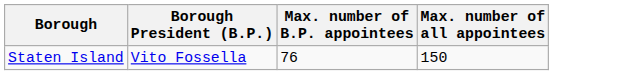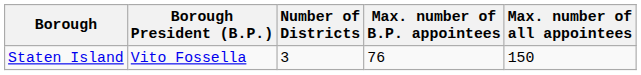+ column: Number of Districts | 3
